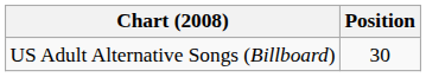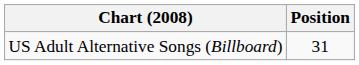US Adult Alternative Songs (Billboard) | Position: 30 -> 31
